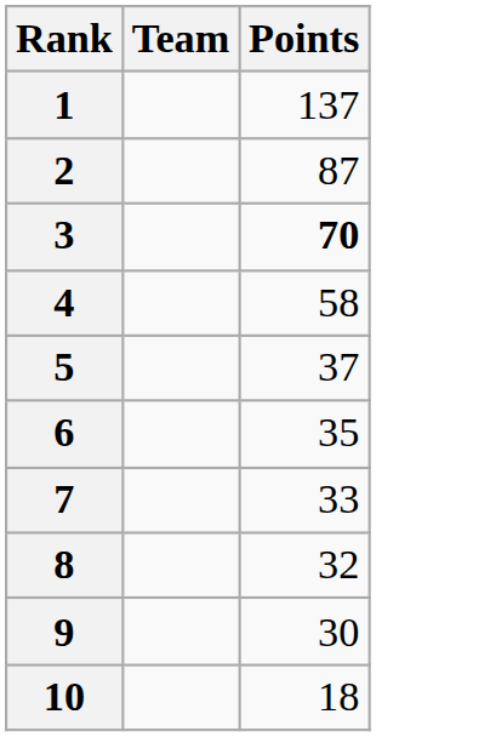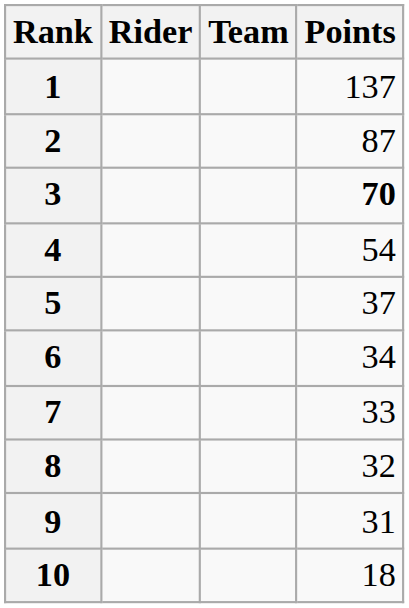+ column: Rider
4 | Points: 58 -> 54
6 | Points: 35 -> 34
9 | Points: 30 -> 31
